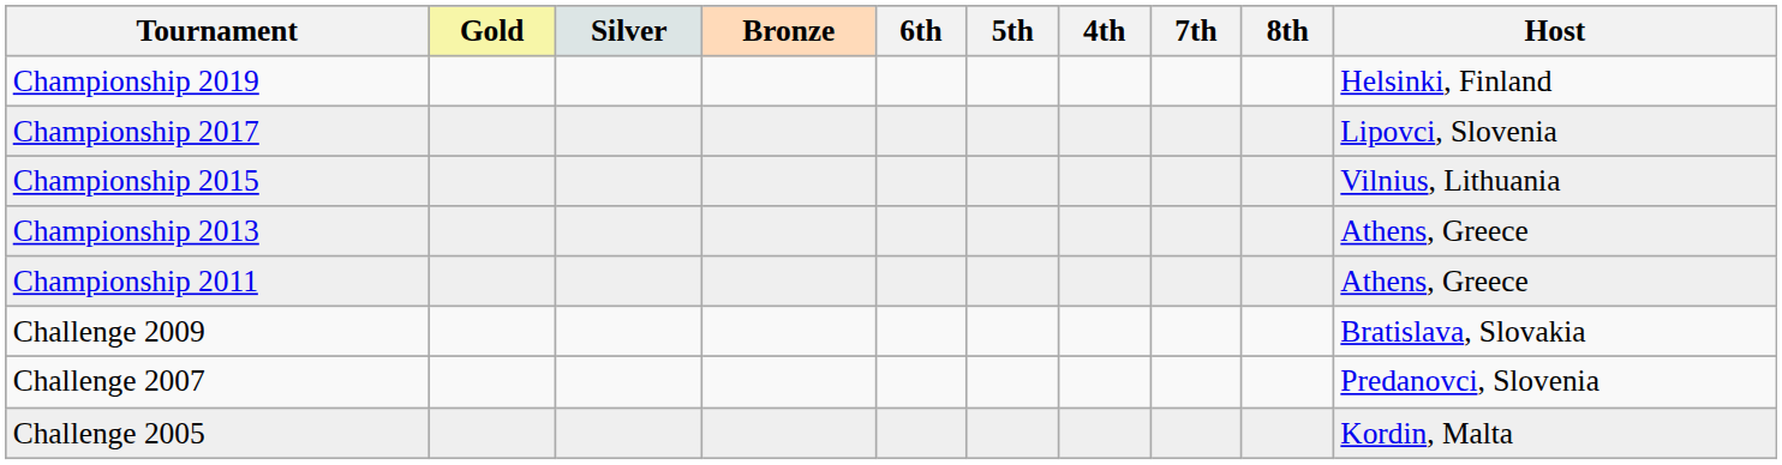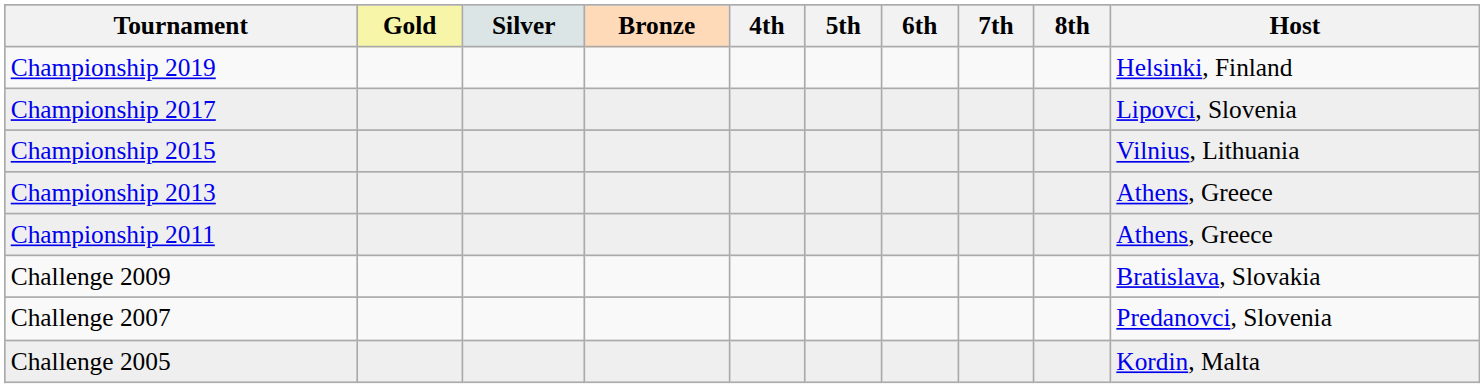columns swapped: 4th <-> 6th
